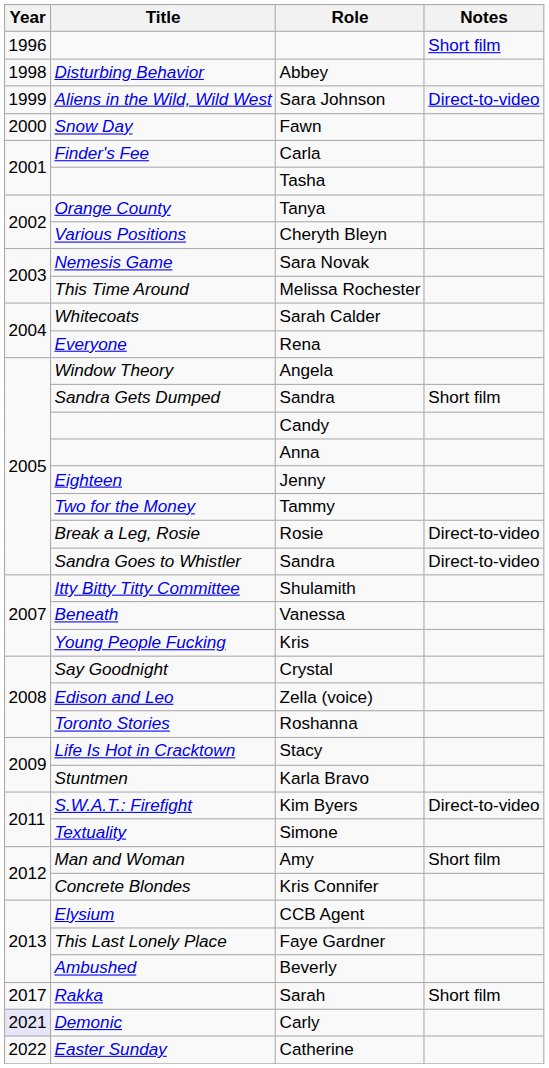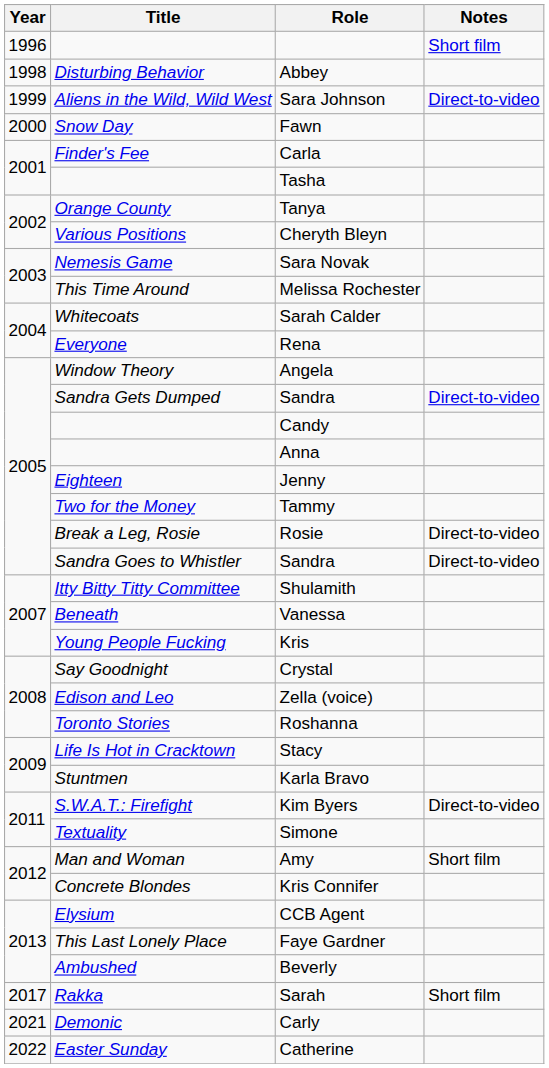Sandra Gets Dumped / Sandra | Notes: Short film -> Direct-to-video
Carly | Year: lavender background -> no background
